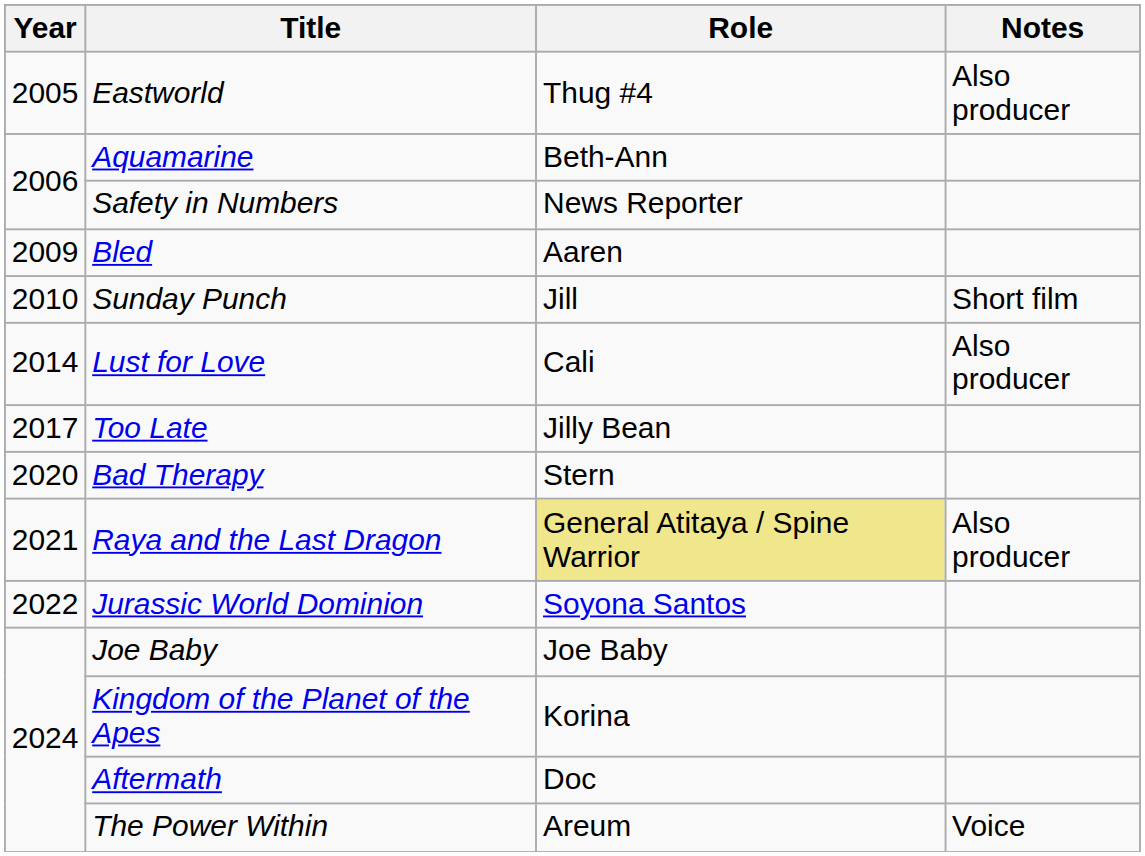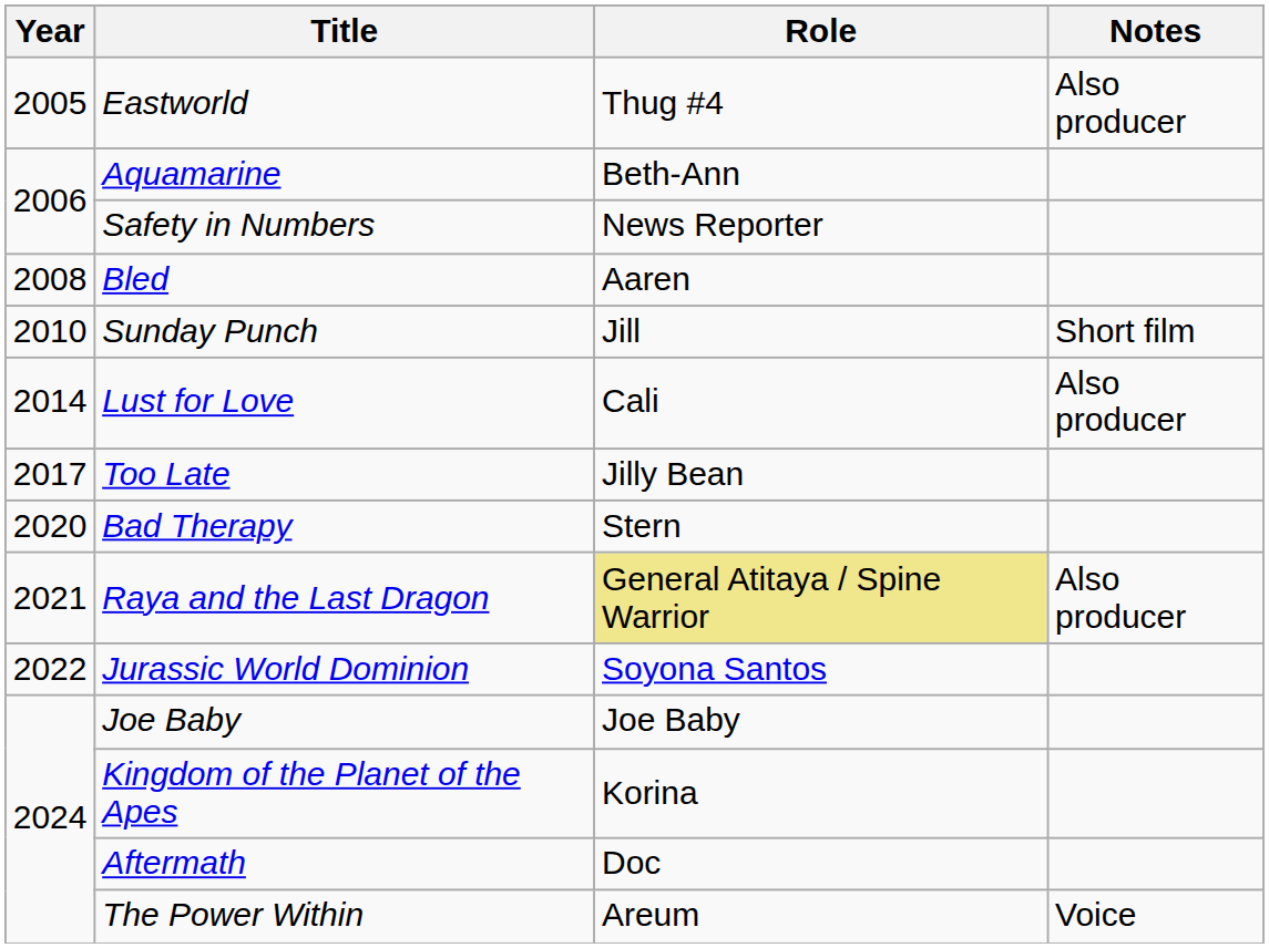Bled | Year: 2009 -> 2008
